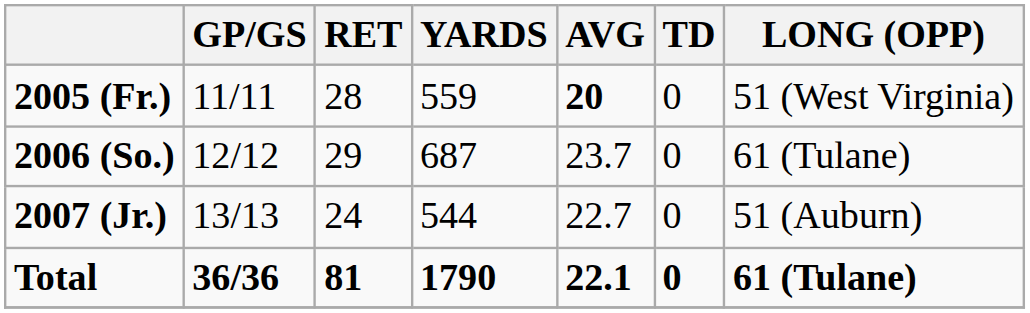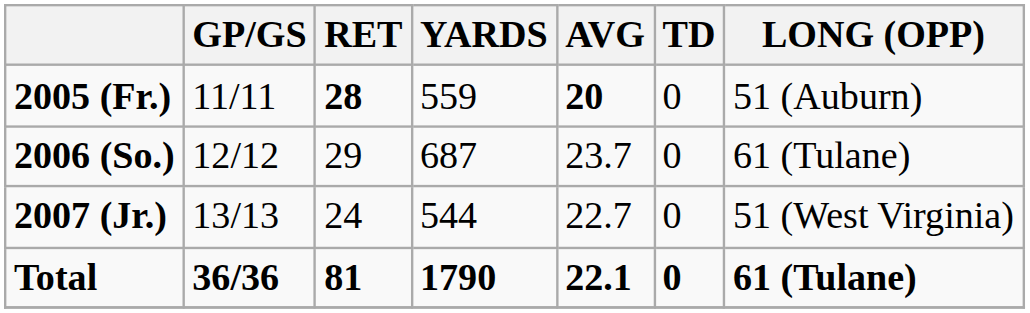2005 (Fr.) | RET: normal -> bold
2005 (Fr.) | LONG (OPP): 51 (West Virginia) -> 51 (Auburn)
2007 (Jr.) | LONG (OPP): 51 (Auburn) -> 51 (West Virginia)
